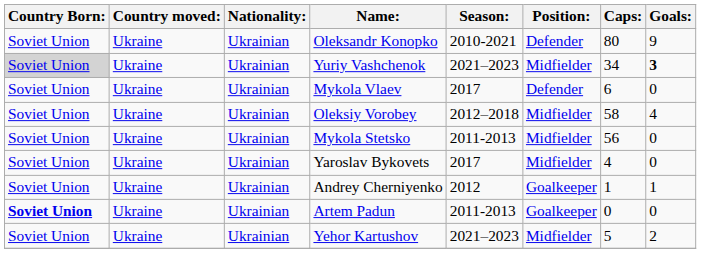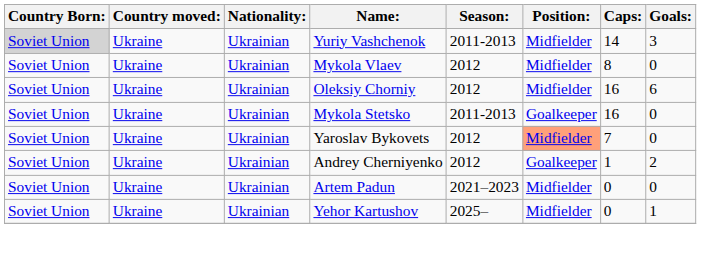- row: Soviet Union | Ukraine | Ukrainian | Oleksandr Konopko | 2010-2021 | Defender | 80 | 9
Yuriy Vashchenok | Season:: 2021–2023 -> 2011-2013
Yuriy Vashchenok | Caps:: 34 -> 14
Yuriy Vashchenok | Goals:: bold -> normal
Mykola Vlaev | Season:: 2017 -> 2012
Mykola Vlaev | Position:: Defender -> Midfielder
Mykola Vlaev | Caps:: 6 -> 8
+ row: Soviet Union | Ukraine | Ukrainian | Oleksiy Chorniy | 2012 | Midfielder | 16 | 6
- row: Soviet Union | Ukraine | Ukrainian | Oleksiy Vorobey | 2012–2018 | Midfielder | 58 | 4
Mykola Stetsko | Position:: Midfielder -> Goalkeeper
Mykola Stetsko | Caps:: 56 -> 16
Yaroslav Bykovets | Season:: 2017 -> 2012
Yaroslav Bykovets | Position:: no background -> lightsalmon background
Yaroslav Bykovets | Caps:: 4 -> 7
Andrey Cherniyenko | Goals:: 1 -> 2
Artem Padun | Country Born:: bold -> normal
Artem Padun | Season:: 2011-2013 -> 2021–2023
Artem Padun | Position:: Goalkeeper -> Midfielder
Yehor Kartushov | Season:: 2021–2023 -> 2025–
Yehor Kartushov | Caps:: 5 -> 0
Yehor Kartushov | Goals:: 2 -> 1
